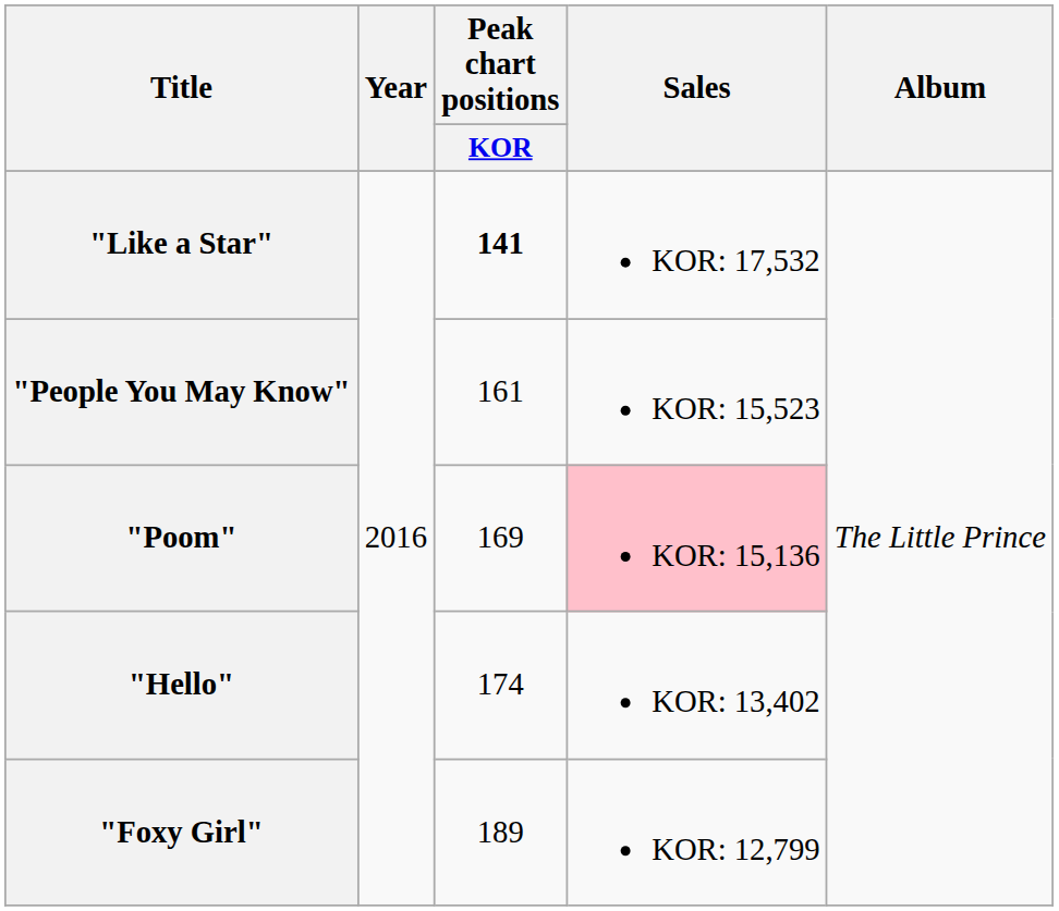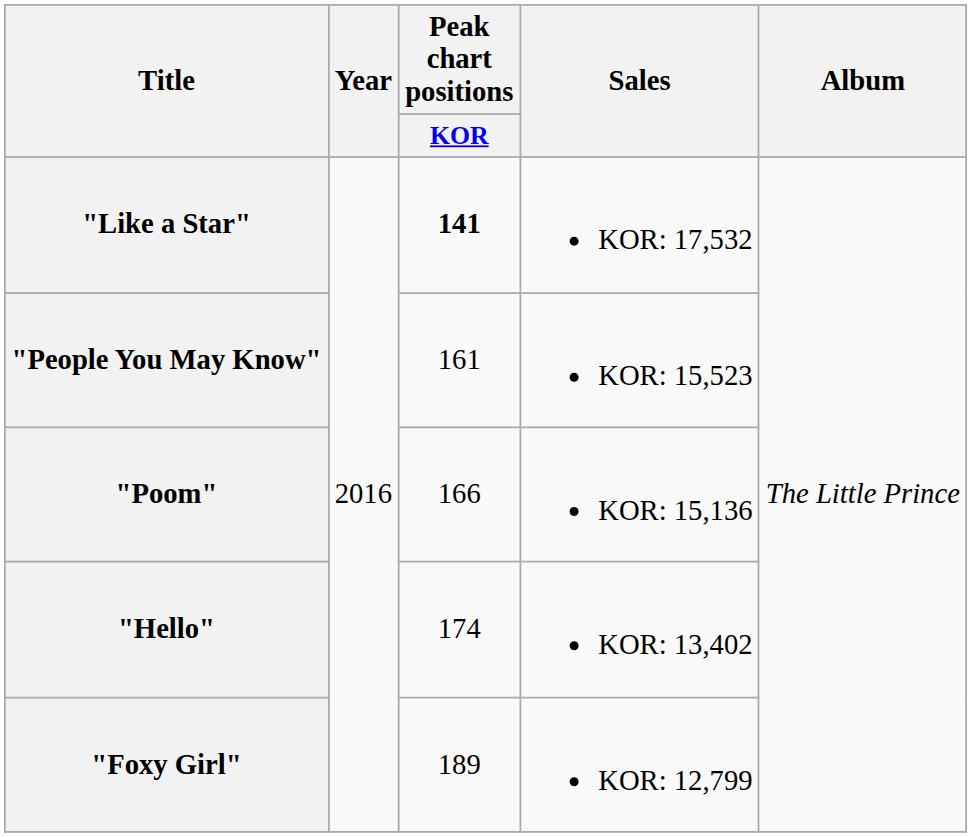"Poom" | Peak chart positions / KOR: 169 -> 166
"Poom" | Sales: pink background -> no background
